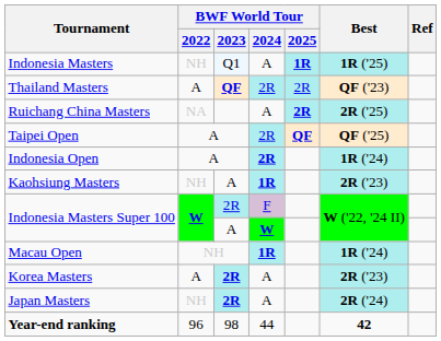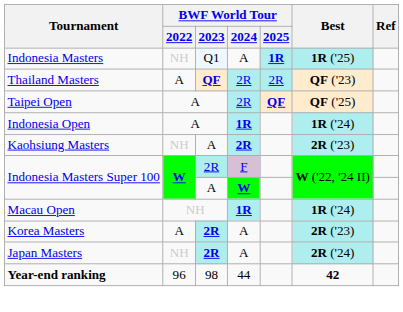- row: Ruichang China Masters | NA | A | 2R | 2R ('25)
Indonesia Open | BWF World Tour / 2024: 2R -> 1R
Kaohsiung Masters | BWF World Tour / 2024: 1R -> 2R
